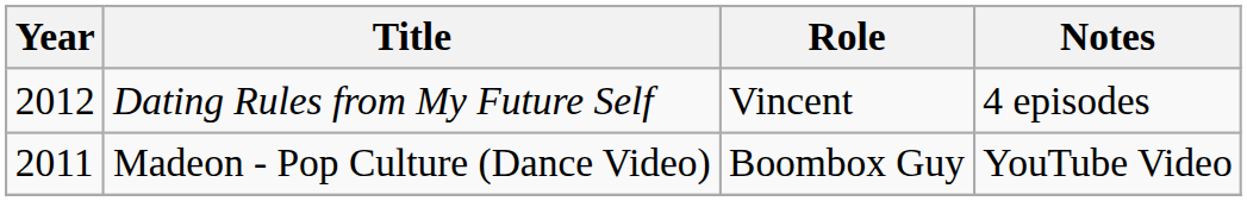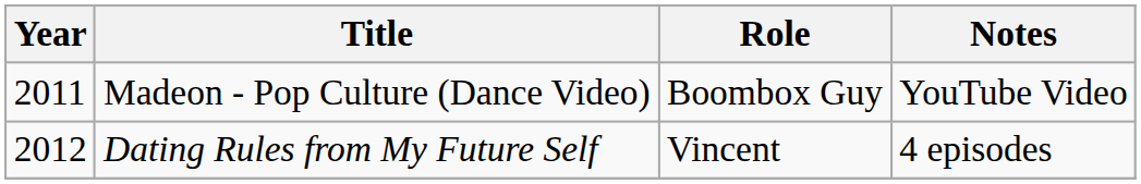rows swapped: Madeon - Pop Culture (Dance Video) <-> Dating Rules from My Future Self
